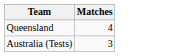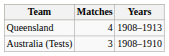+ column: Years | 1908–1913 | 1908–1910
